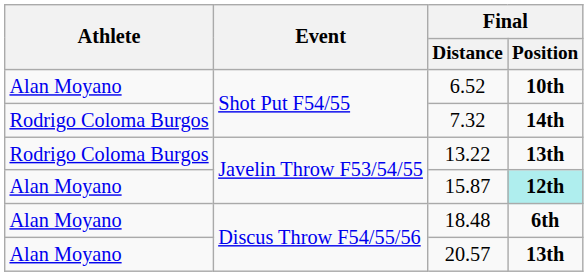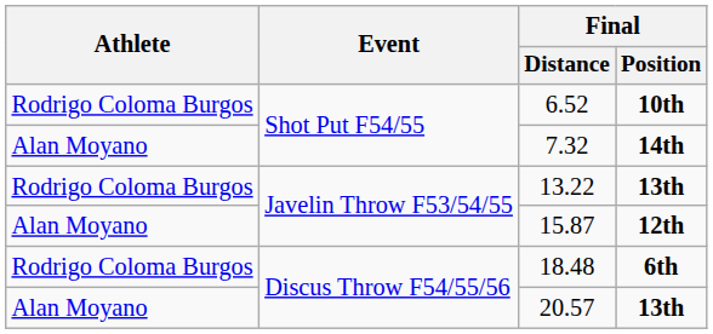6.52 | Athlete: Alan Moyano -> Rodrigo Coloma Burgos
7.32 | Athlete: Rodrigo Coloma Burgos -> Alan Moyano
15.87 | Final / Position: paleturquoise background -> no background
18.48 | Athlete: Alan Moyano -> Rodrigo Coloma Burgos
